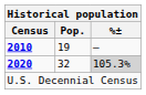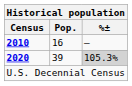2010 | Pop.: 19 -> 16
2020 | Pop.: 32 -> 39
